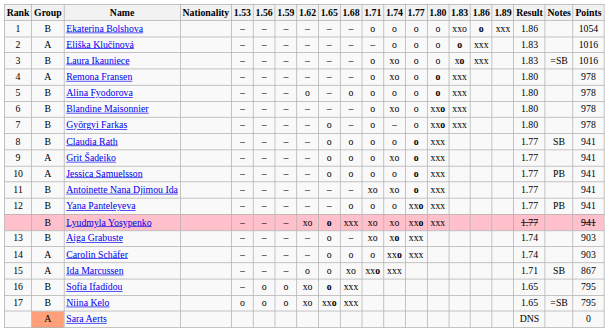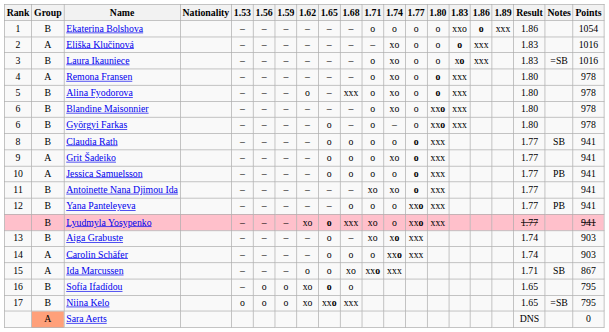Eliška Klučinová | 1.74: o -> xo
Alina Fyodorova | 1.68: o -> xxx
Alina Fyodorova | 1.74: o -> xo
Györgyi Farkas | Rank: 7 -> 6
Lyudmyla Yosypenko | 1.74: xo -> o
Sofía Ifadídou | 1.68: xxx -> o
